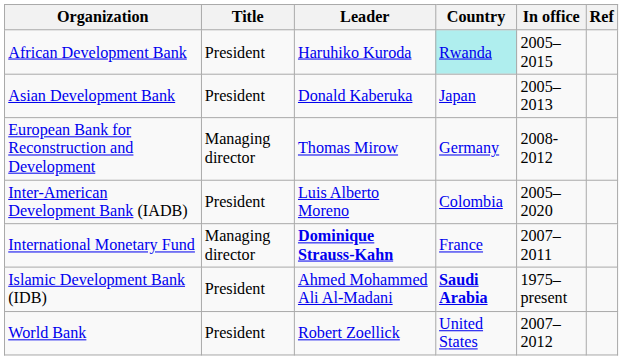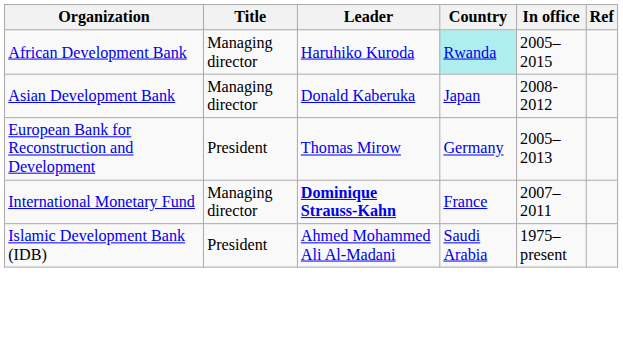African Development Bank | Title: President -> Managing director
Asian Development Bank | Title: President -> Managing director
Asian Development Bank | In office: 2005–2013 -> 2008-2012
European Bank for Reconstruction and Development | Title: Managing director -> President
European Bank for Reconstruction and Development | In office: 2008-2012 -> 2005–2013
- row: Inter-American Development Bank (IADB) | President | Luis Alberto Moreno | Colombia | 2005–2020
Islamic Development Bank (IDB) | Country: bold -> normal
- row: World Bank | President | Robert Zoellick | United States | 2007–2012
